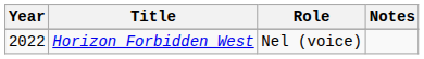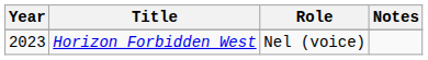Horizon Forbidden West | Year: 2022 -> 2023
